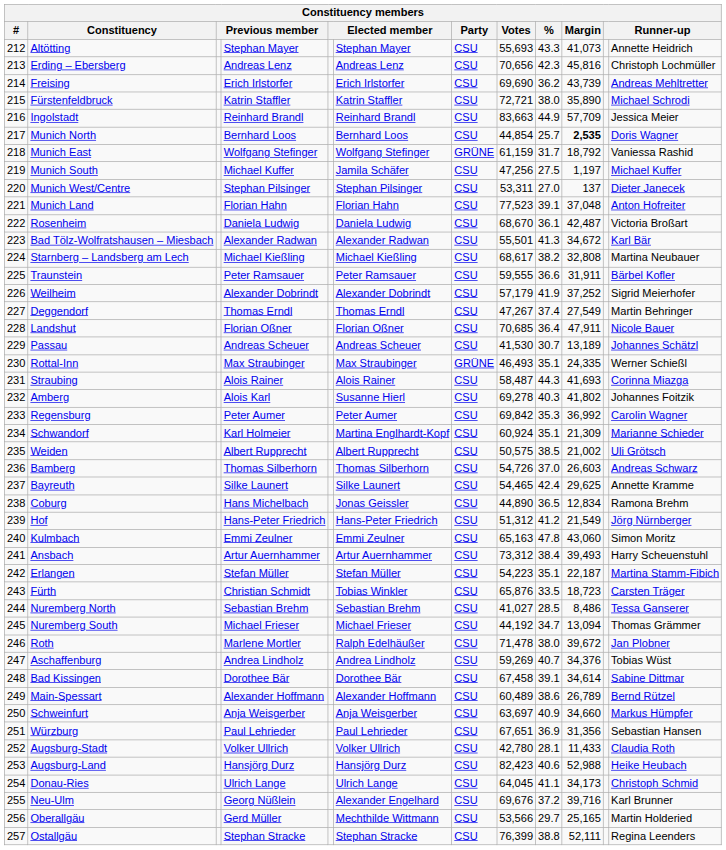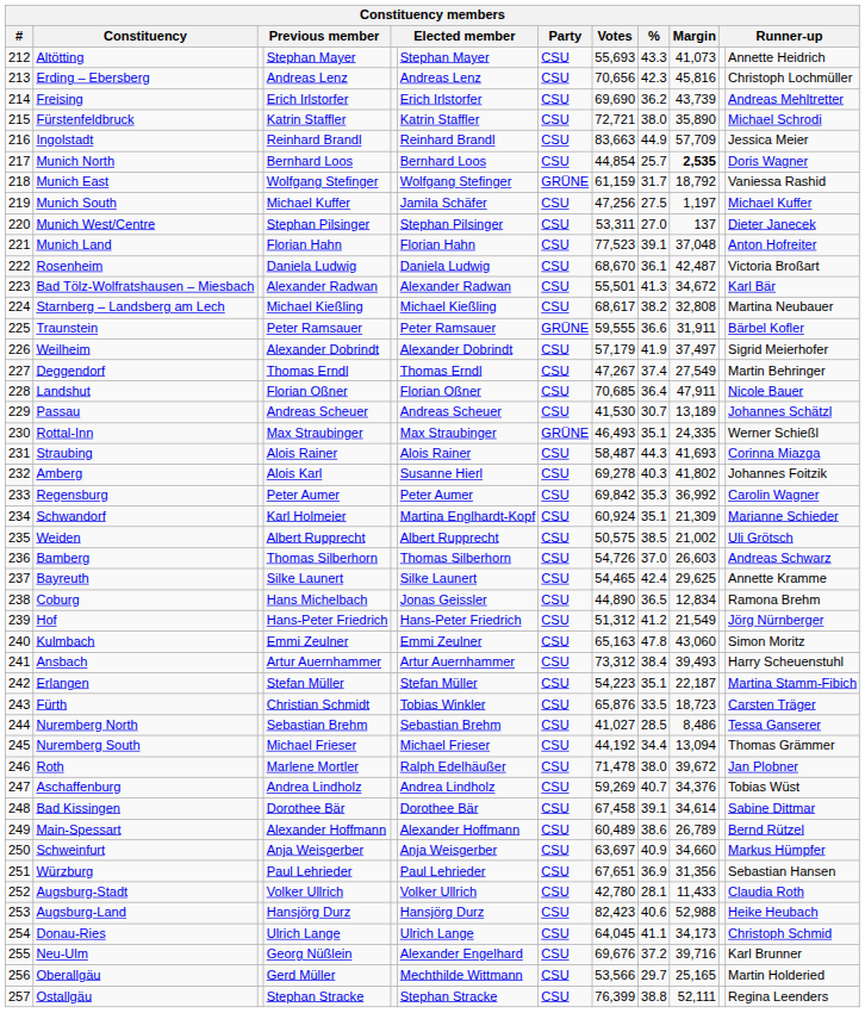Traunstein | Party: CSU -> GRÜNE
Weilheim | Margin: 37,252 -> 37,497
Nuremberg South | %: 34.7 -> 34.4
